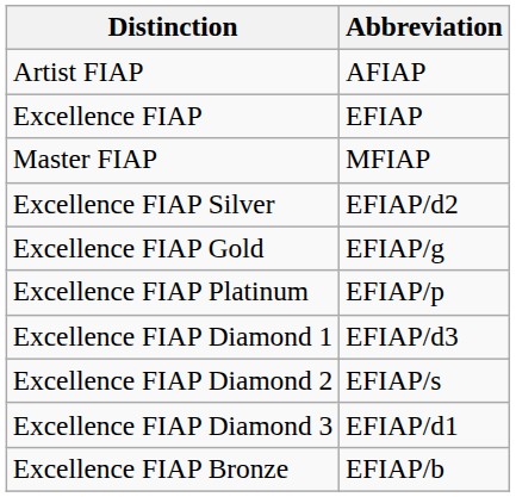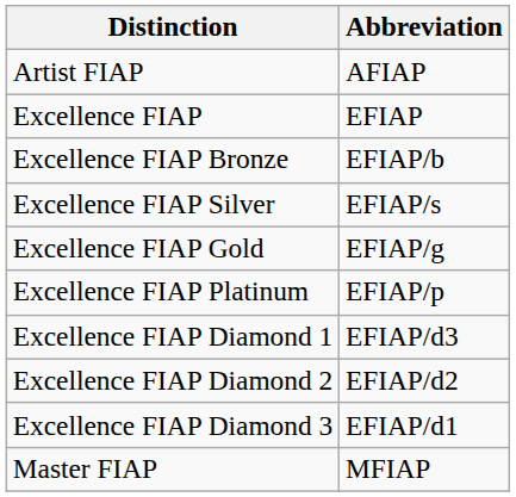rows swapped: Excellence FIAP Bronze <-> Master FIAP
Excellence FIAP Silver | Abbreviation: EFIAP/d2 -> EFIAP/s
Excellence FIAP Diamond 2 | Abbreviation: EFIAP/s -> EFIAP/d2
